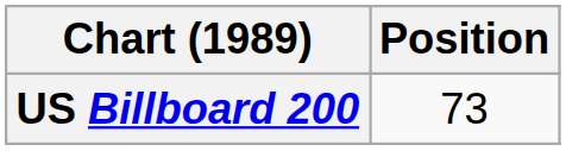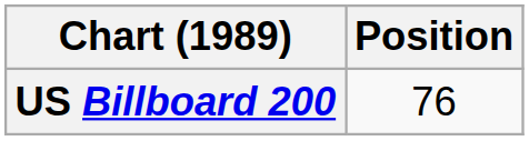US Billboard 200 | Position: 73 -> 76
